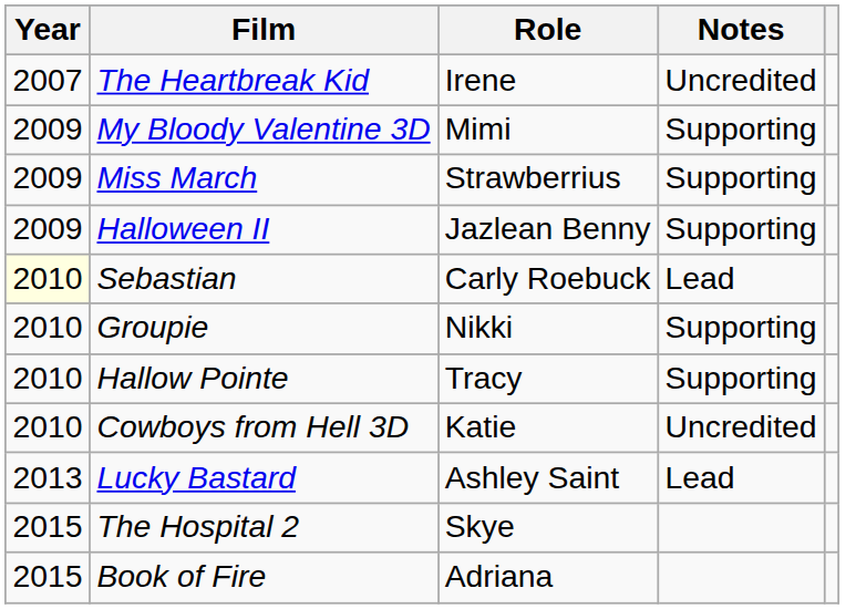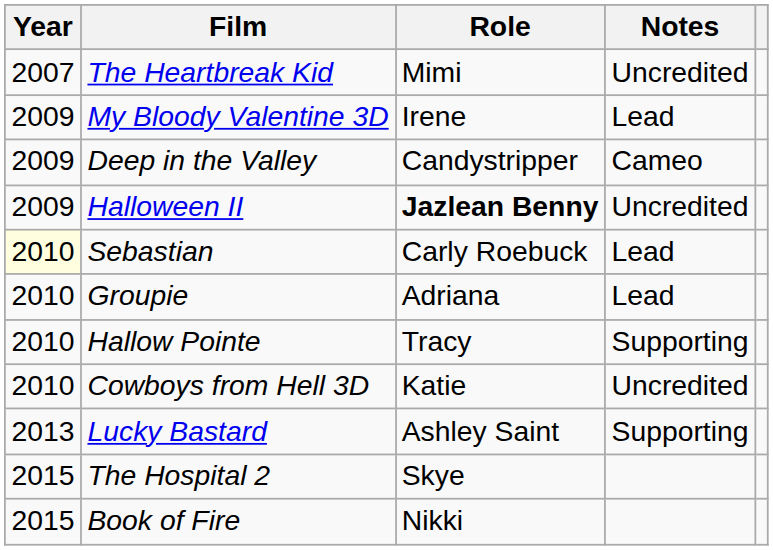The Heartbreak Kid | Role: Irene -> Mimi
My Bloody Valentine 3D | Role: Mimi -> Irene
My Bloody Valentine 3D | Notes: Supporting -> Lead
- row: 2009 | Miss March | Strawberrius | Supporting
+ row: 2009 | Deep in the Valley | Candystripper | Cameo
Halloween II | Role: normal -> bold
Halloween II | Notes: Supporting -> Uncredited
Groupie | Role: Nikki -> Adriana
Groupie | Notes: Supporting -> Lead
Lucky Bastard | Notes: Lead -> Supporting
Book of Fire | Role: Adriana -> Nikki
